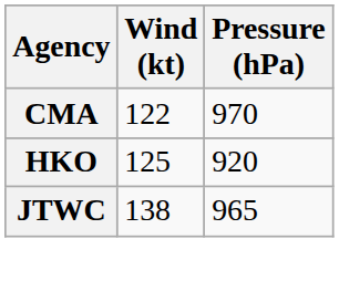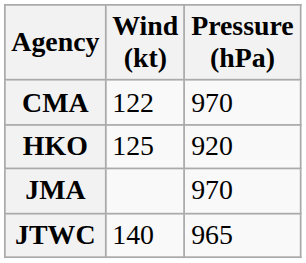+ row: JMA | 970
JTWC | Wind (kt): 138 -> 140
